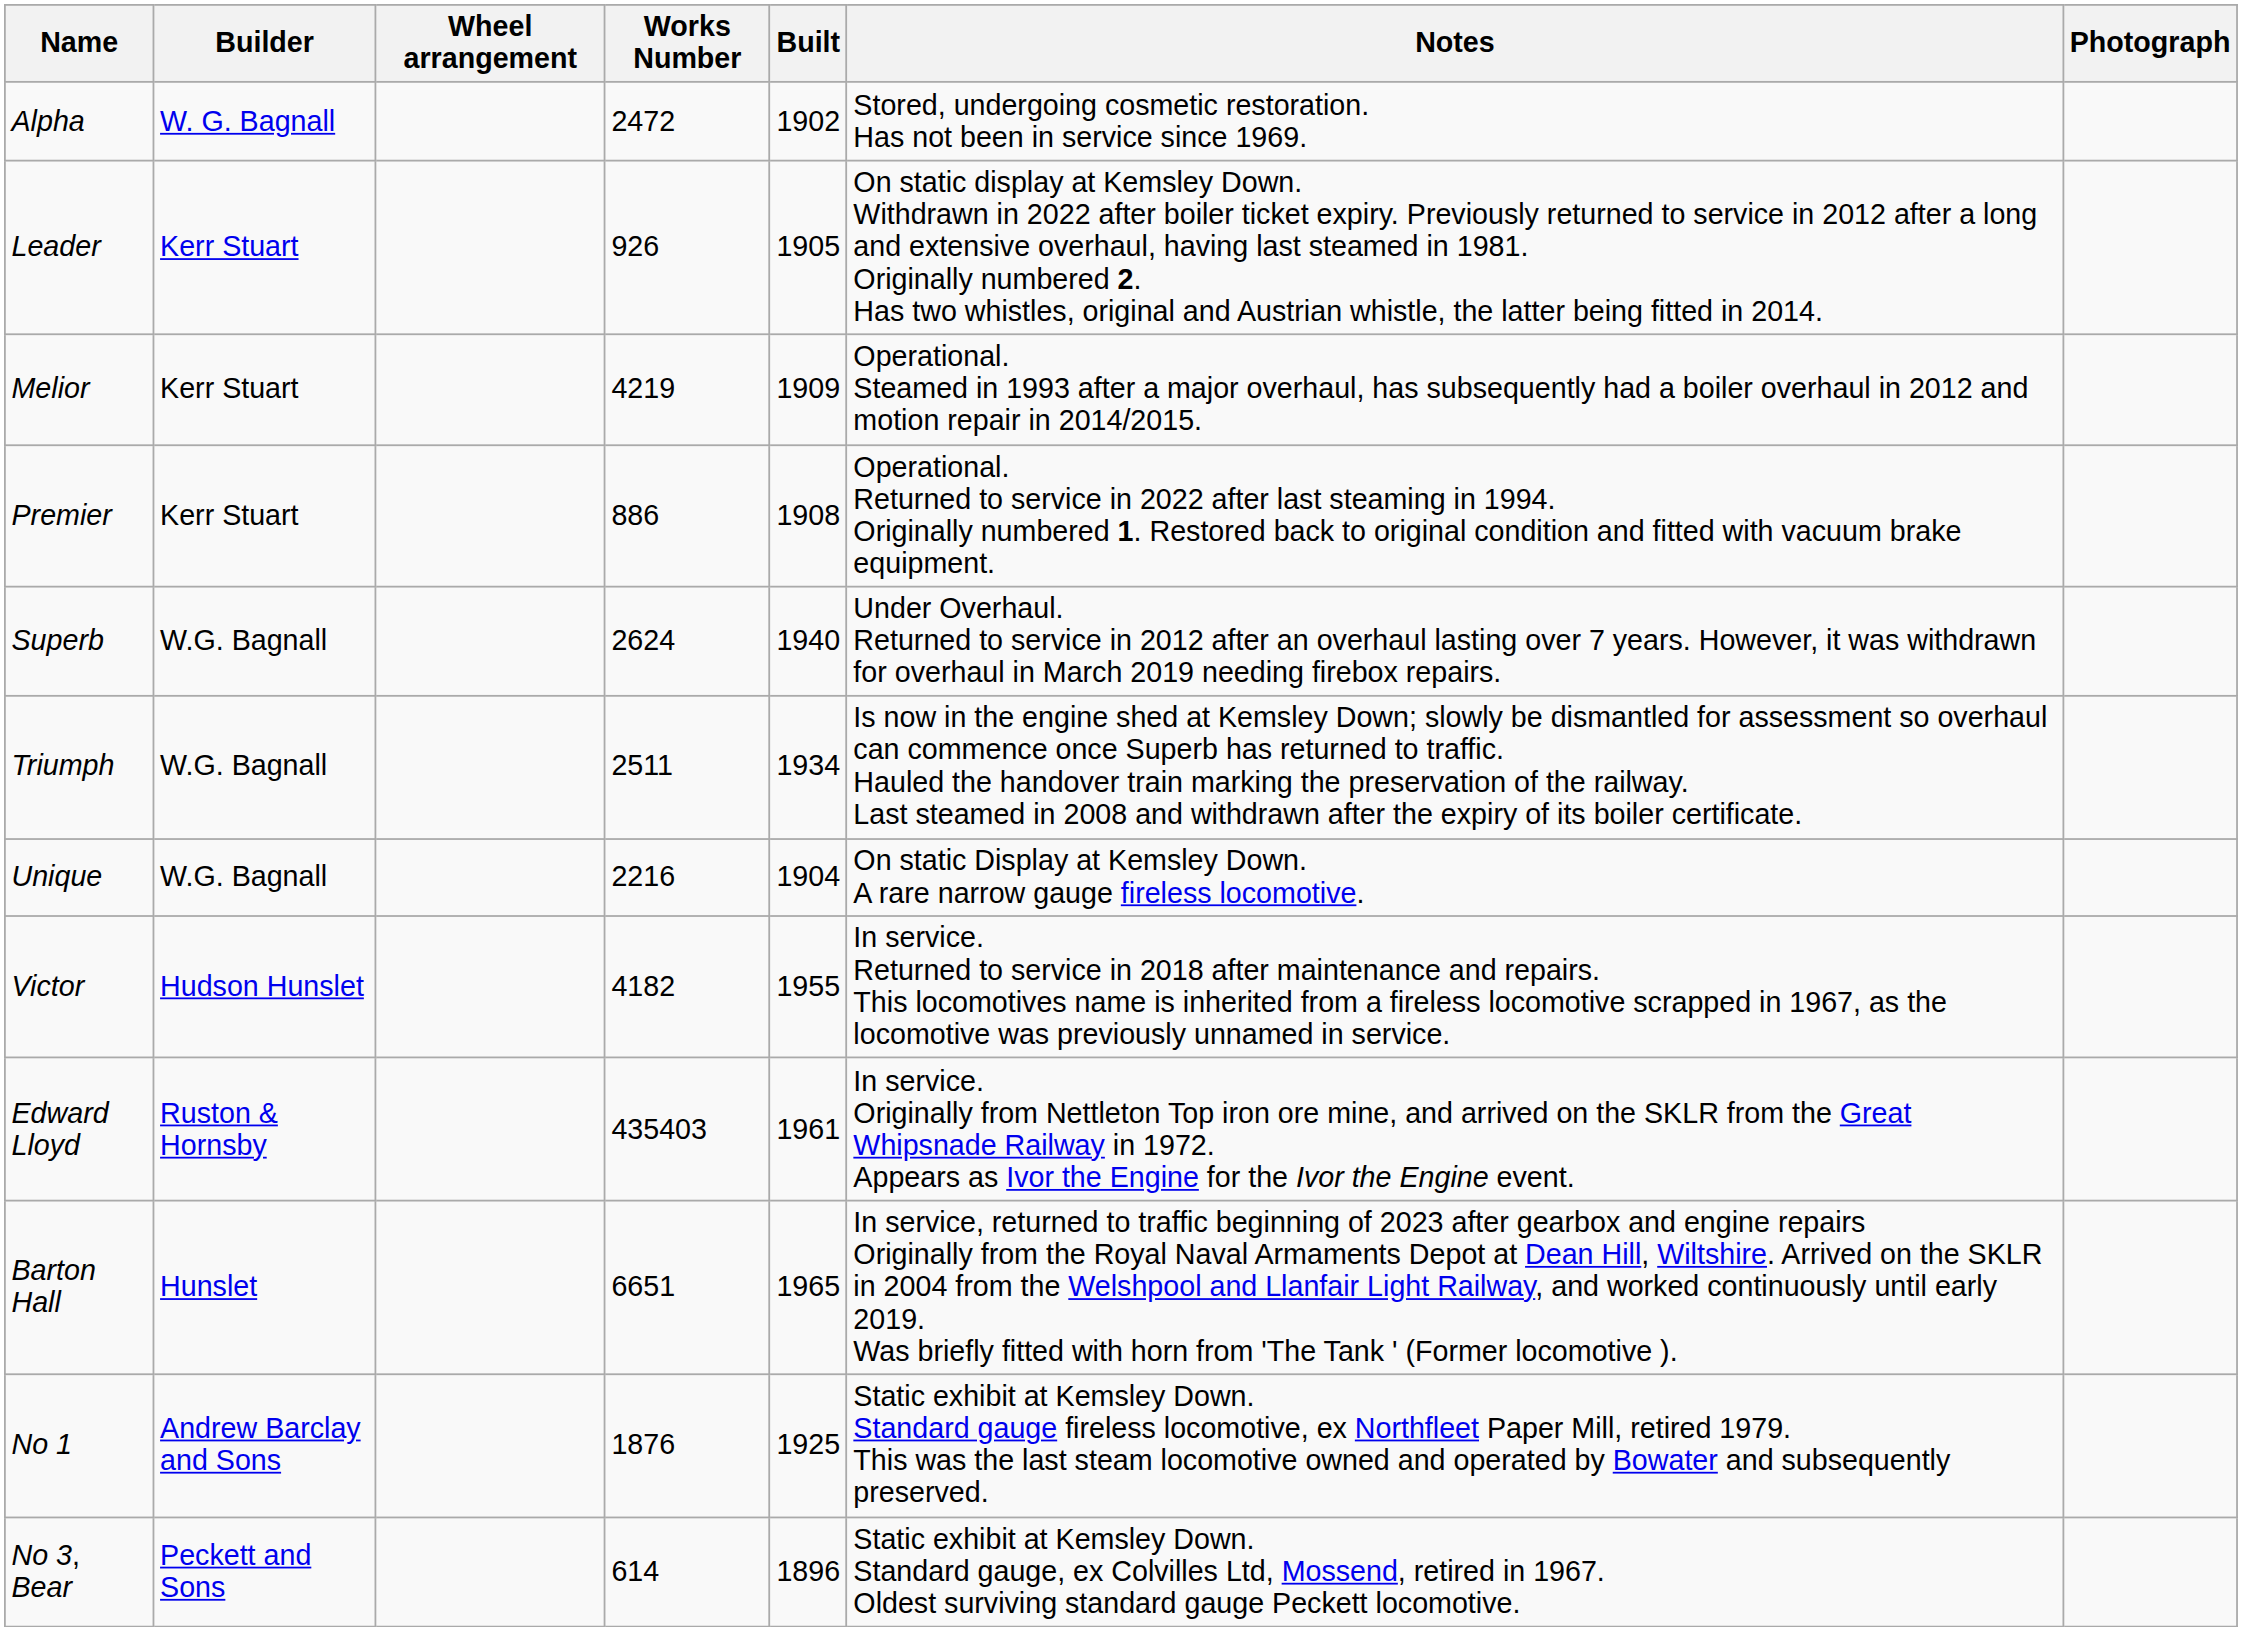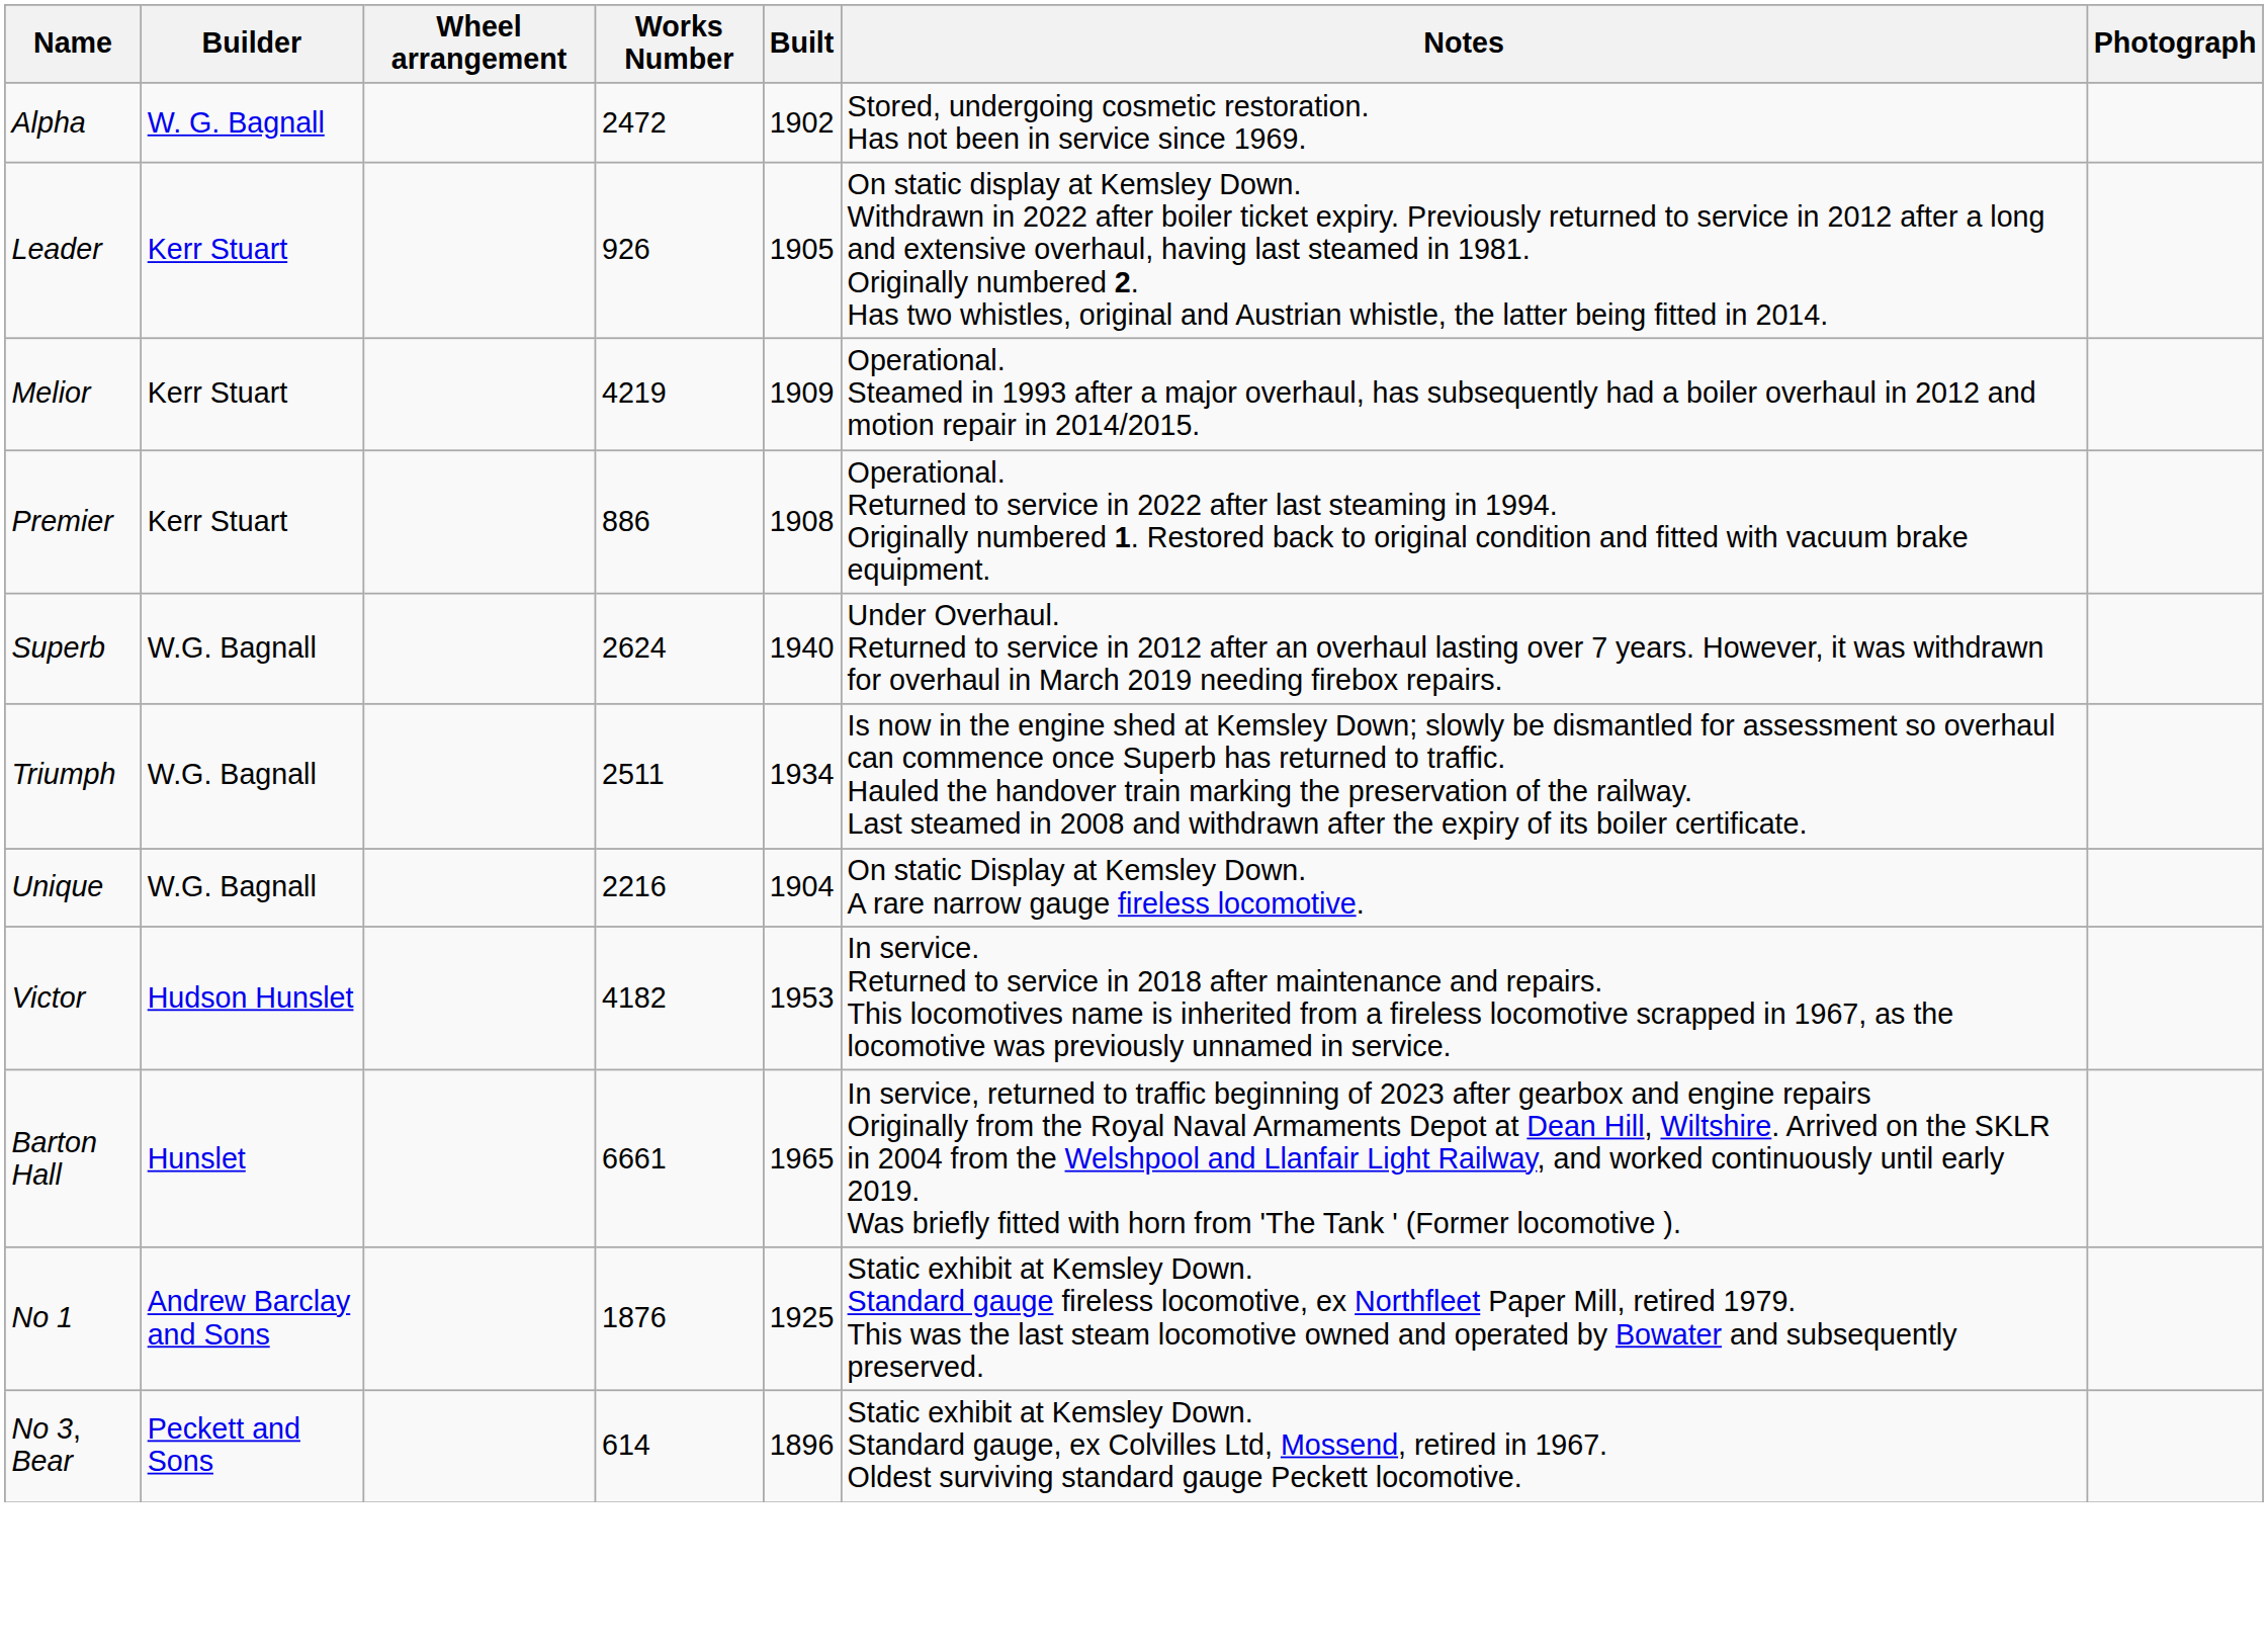Victor | Built: 1955 -> 1953
- row: Edward Lloyd | Ruston & Hornsby | 435403 | 1961 | In service. Originally from Nettleton Top iron ore mine, and arrived on the SKLR from the Great Whipsnade Railway in 1972. Appears as Ivor the Engine for the Ivor the Engine event.
Barton Hall | Works Number: 6651 -> 6661
